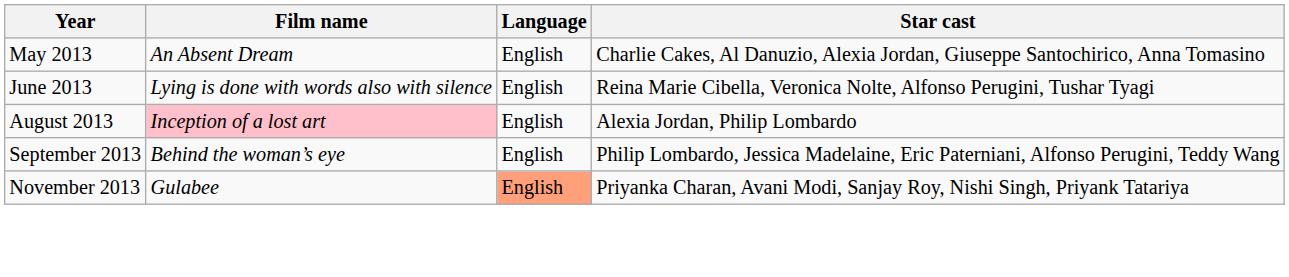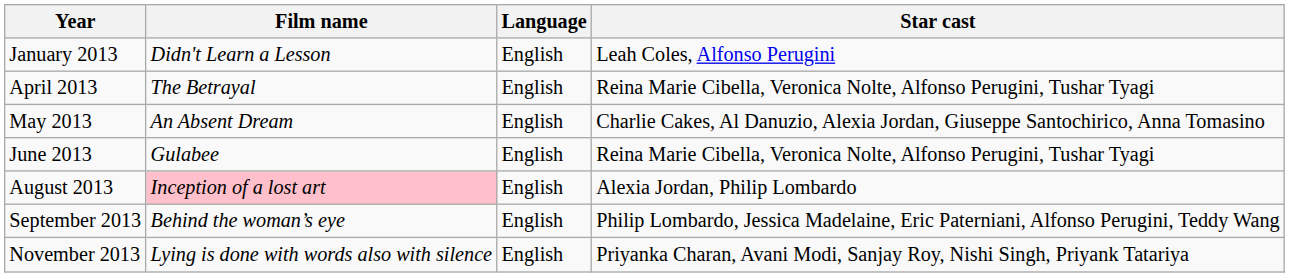+ row: January 2013 | Didn't Learn a Lesson | English | Leah Coles, Alfonso Perugini
+ row: April 2013 | The Betrayal | English | Reina Marie Cibella, Veronica Nolte, Alfonso Perugini, Tushar Tyagi
June 2013 | Film name: Lying is done with words also with silence -> Gulabee
November 2013 | Film name: Gulabee -> Lying is done with words also with silence
November 2013 | Language: lightsalmon background -> no background
